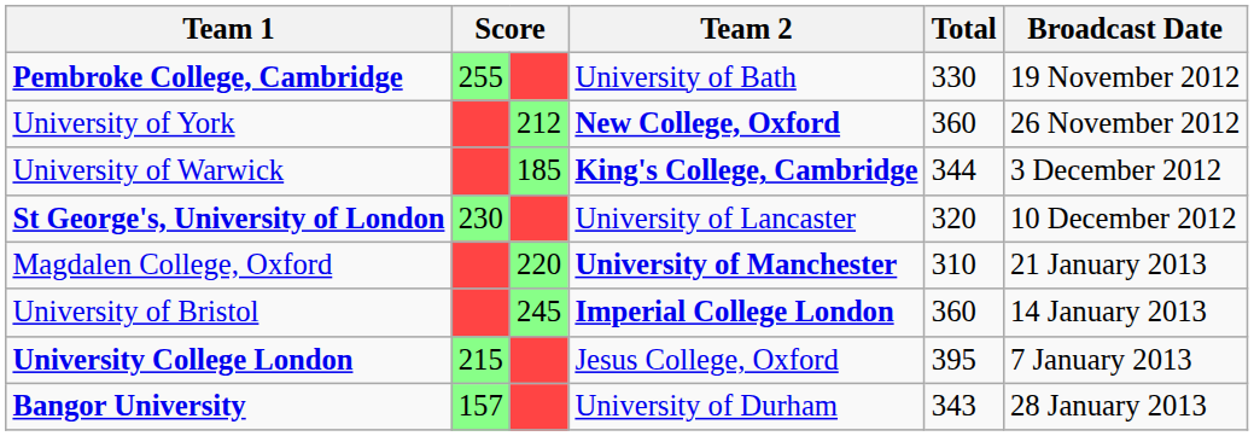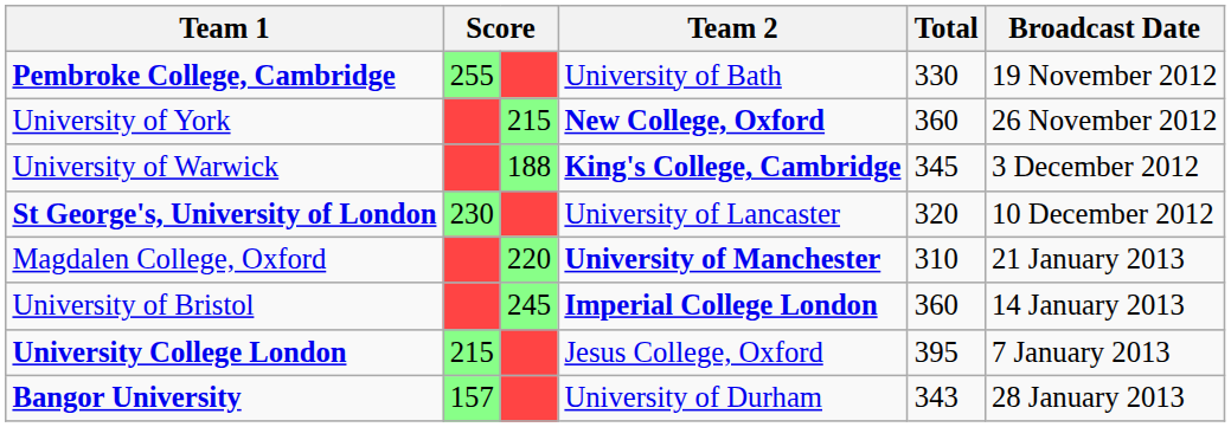University of York | column 3: 212 -> 215
University of Warwick | column 3: 185 -> 188
University of Warwick | Total: 344 -> 345
